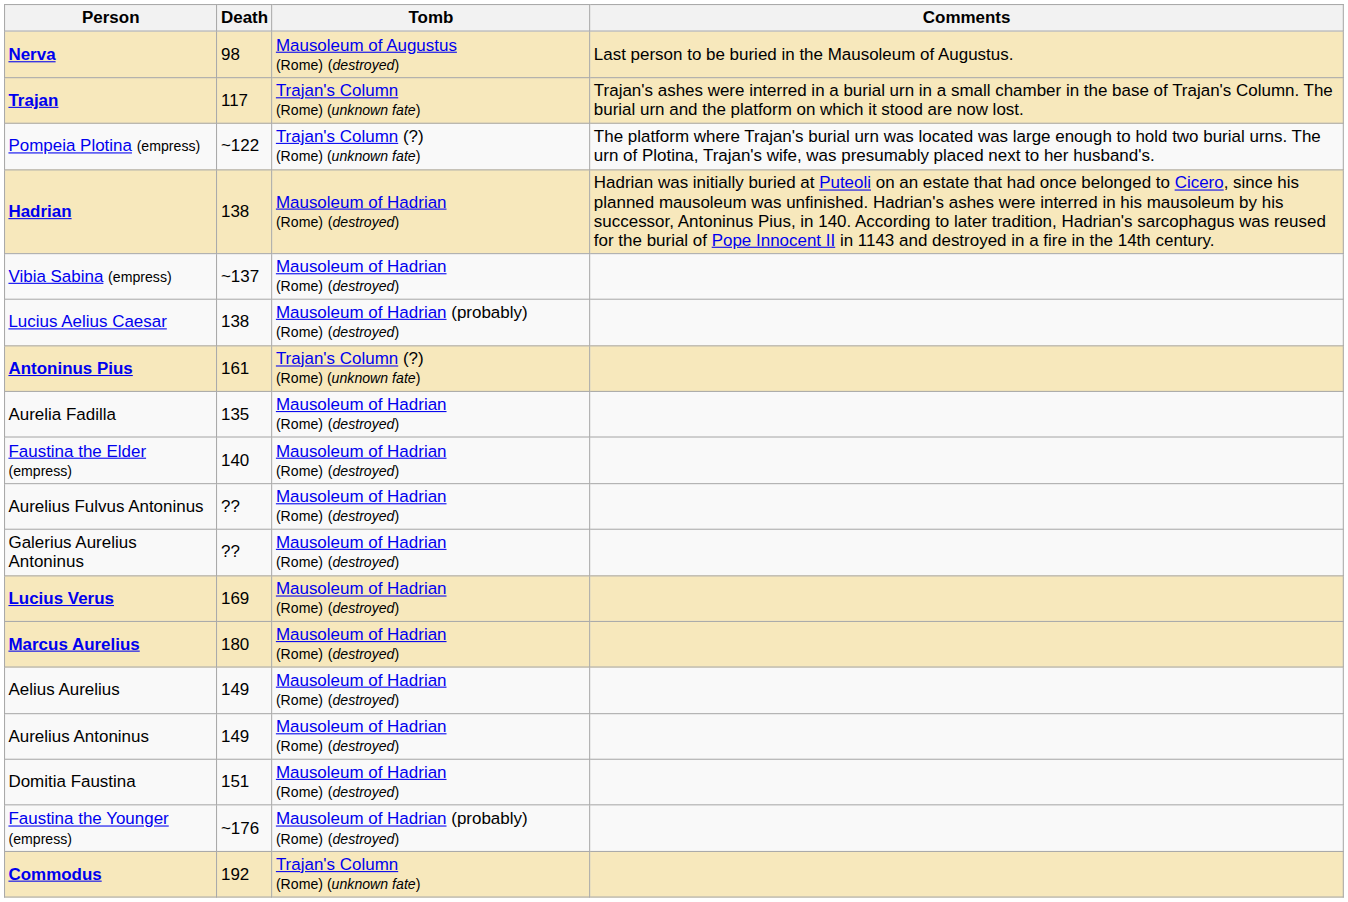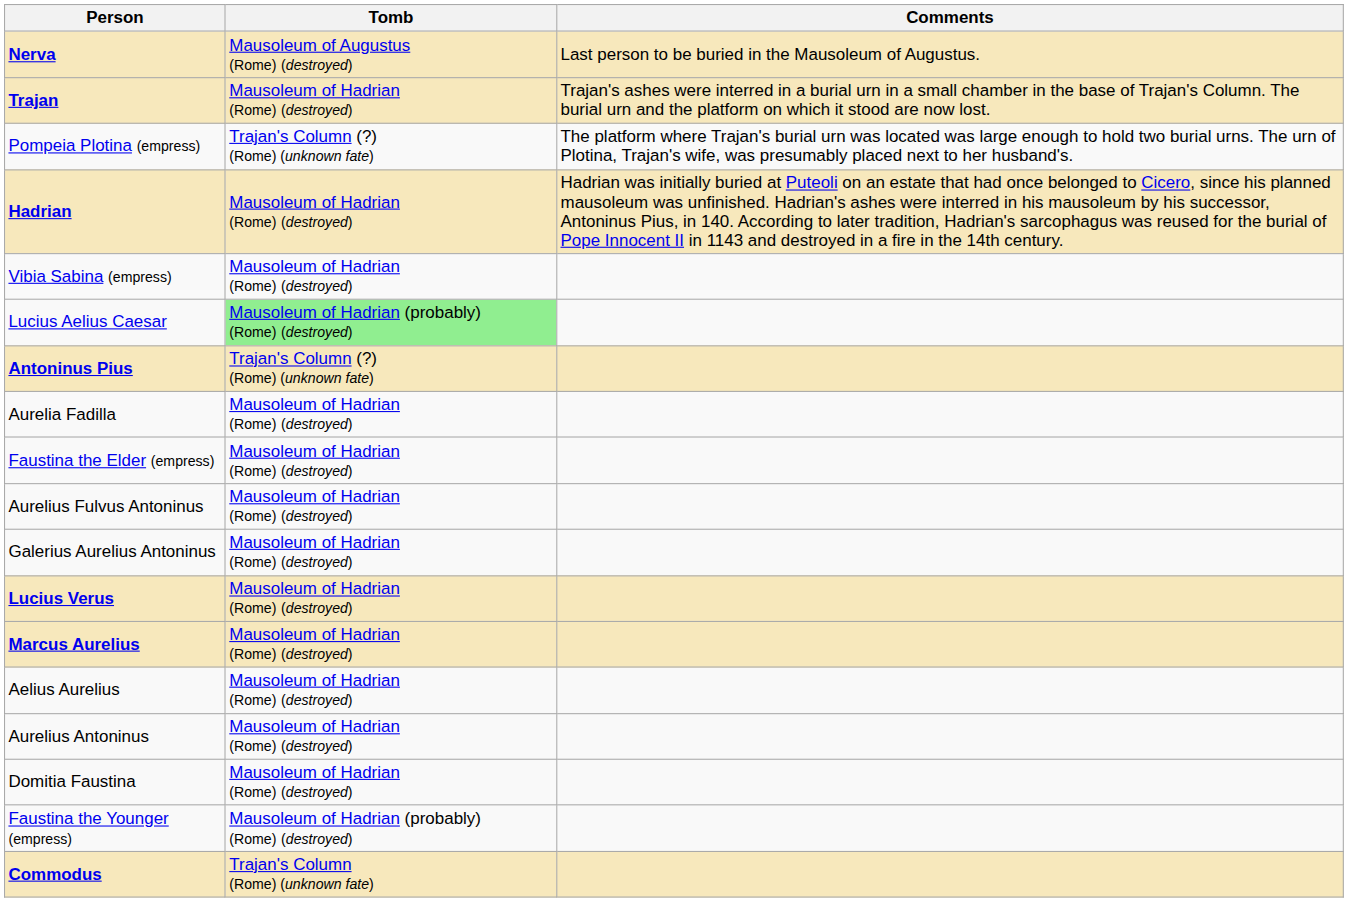- column: Death | 98 | 117 | ~122 | 138 | ~137 | 138 | 161 | 135 | 140 | ?? | ?? | 169 | 180 | 149 | 149 | 151 | ~176 | 192
Trajan | Tomb: Trajan's Column (Rome) (unknown fate) -> Mausoleum of Hadrian (Rome) (destroyed)
Lucius Aelius Caesar | Tomb: no background -> lightgreen background
